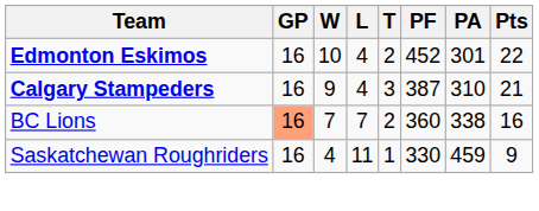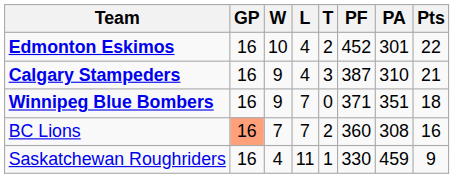+ row: Winnipeg Blue Bombers | 16 | 9 | 7 | 0 | 371 | 351 | 18
BC Lions | PA: 338 -> 308
